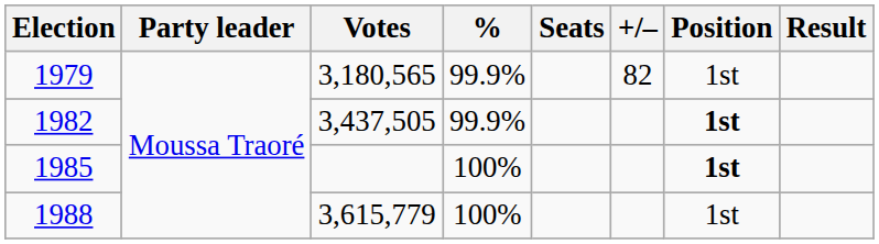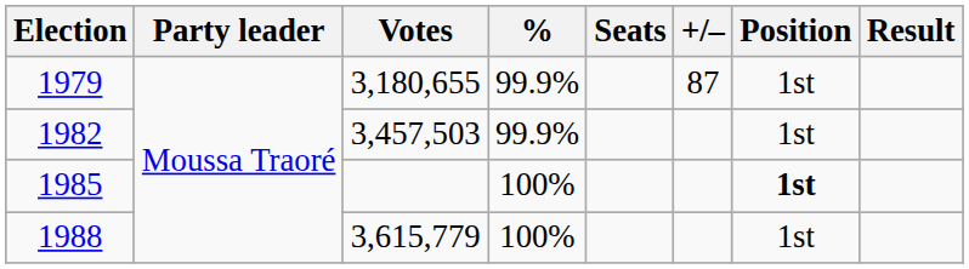1979 | Votes: 3,180,565 -> 3,180,655
1979 | +/–: 82 -> 87
1982 | Votes: 3,437,505 -> 3,457,503
1982 | Position: bold -> normal
